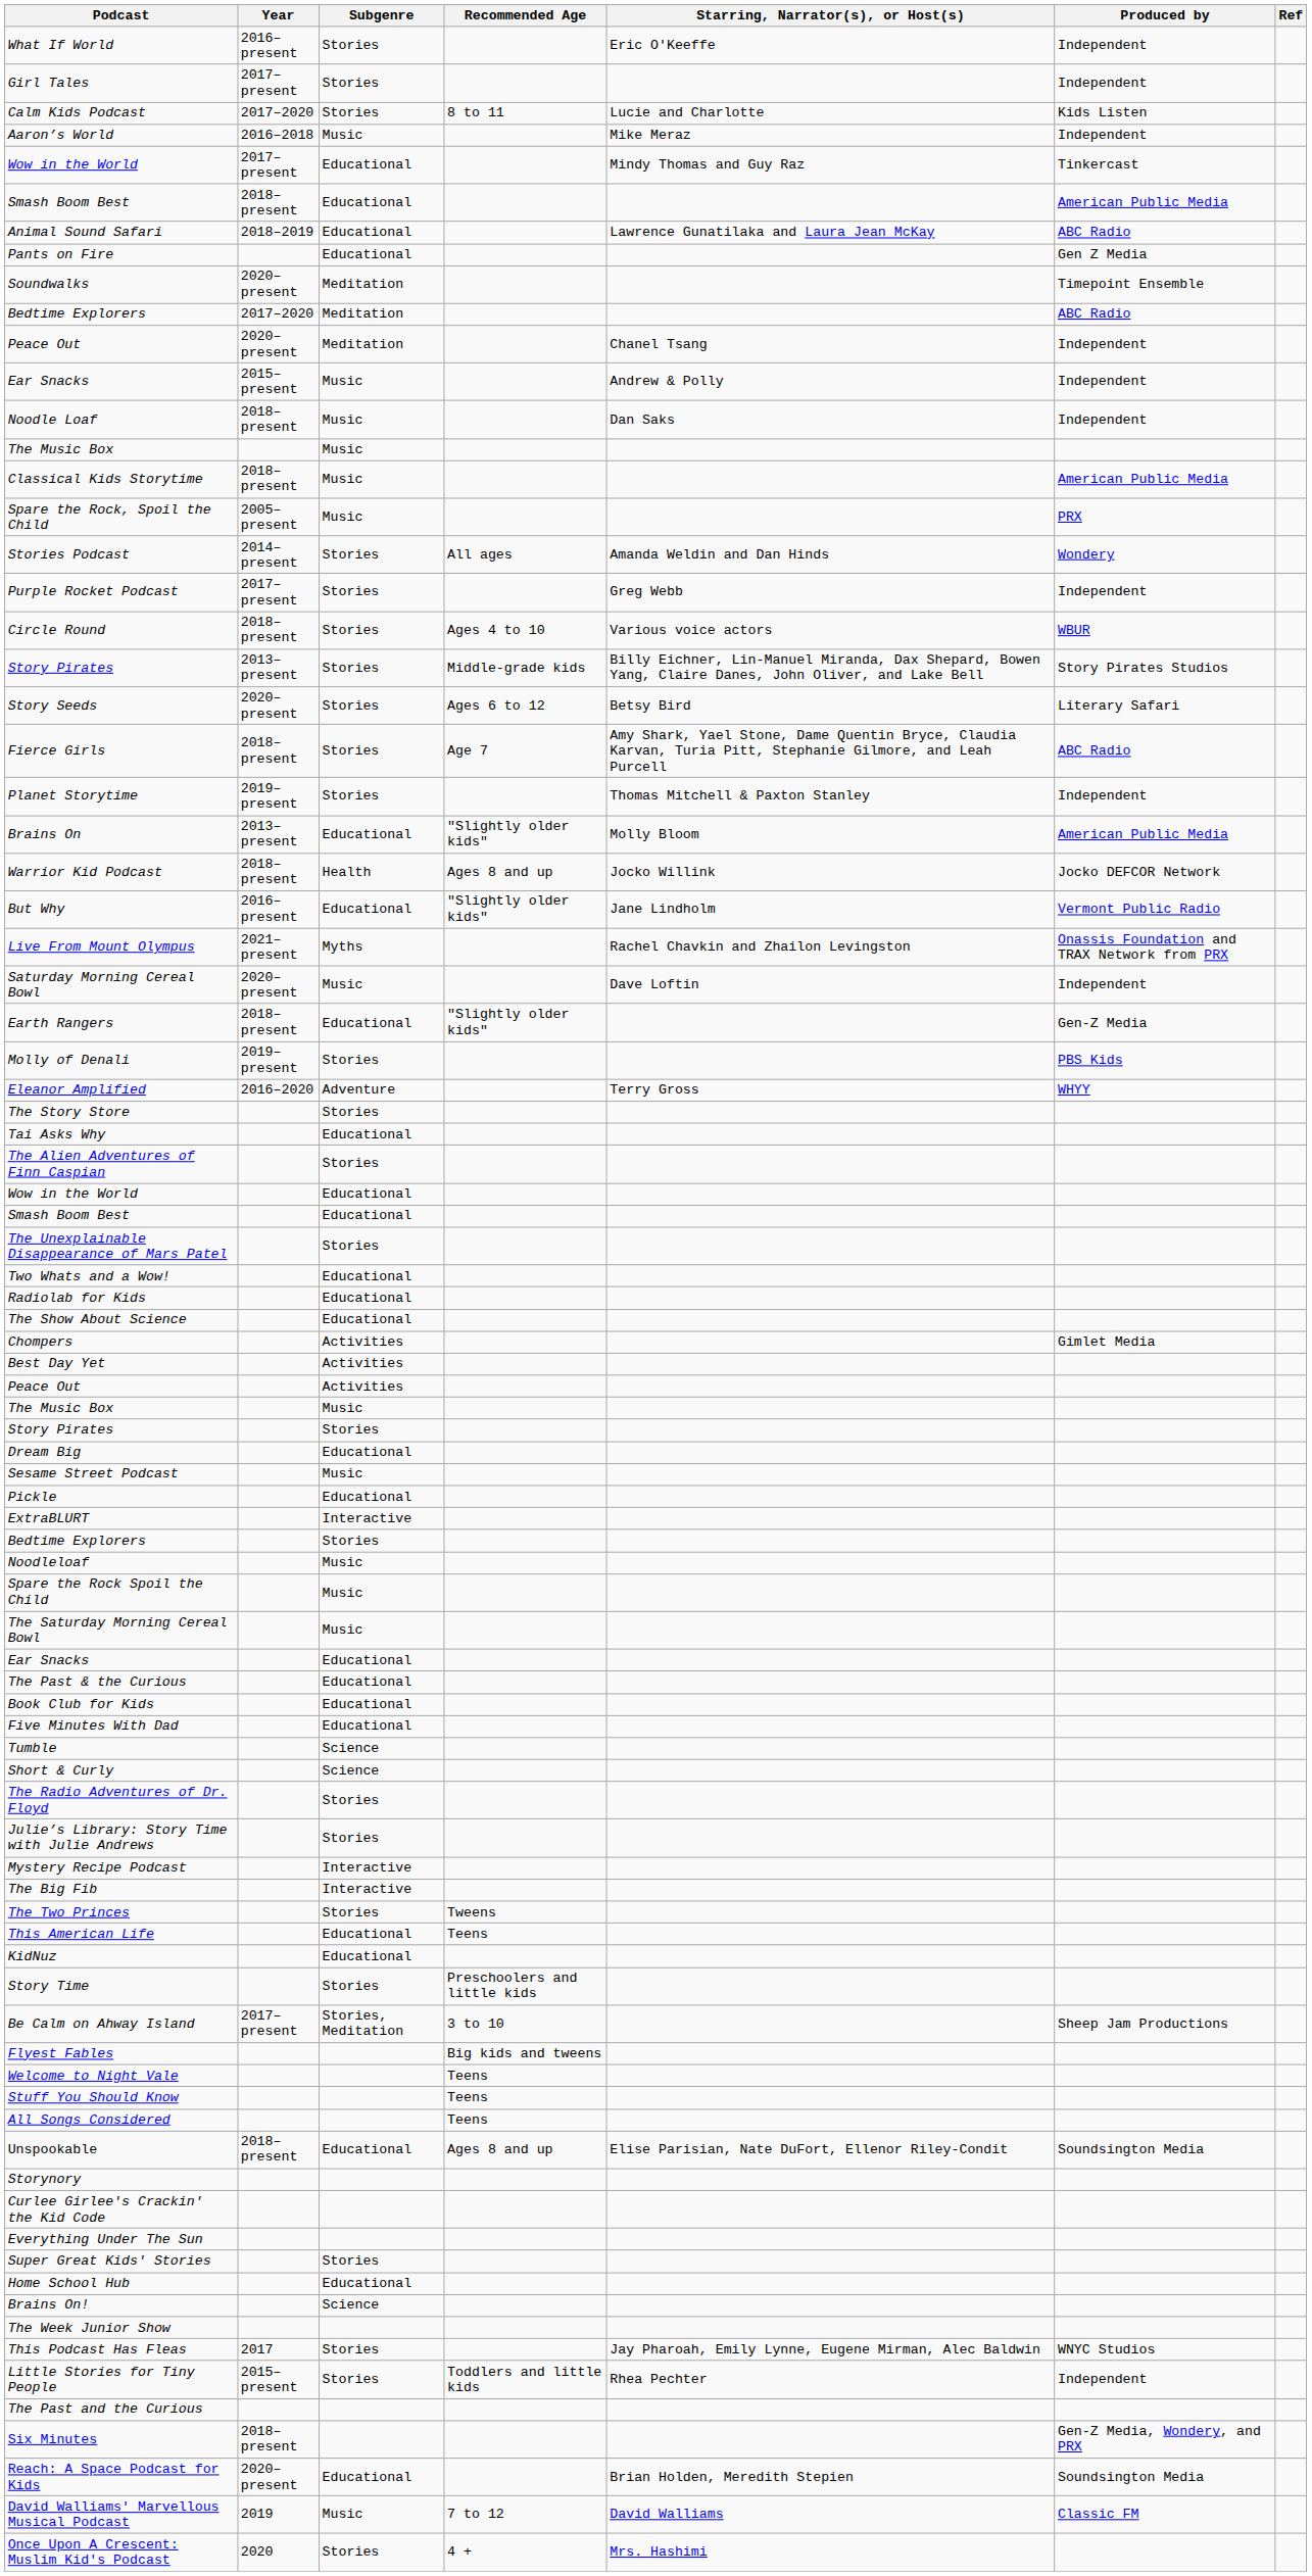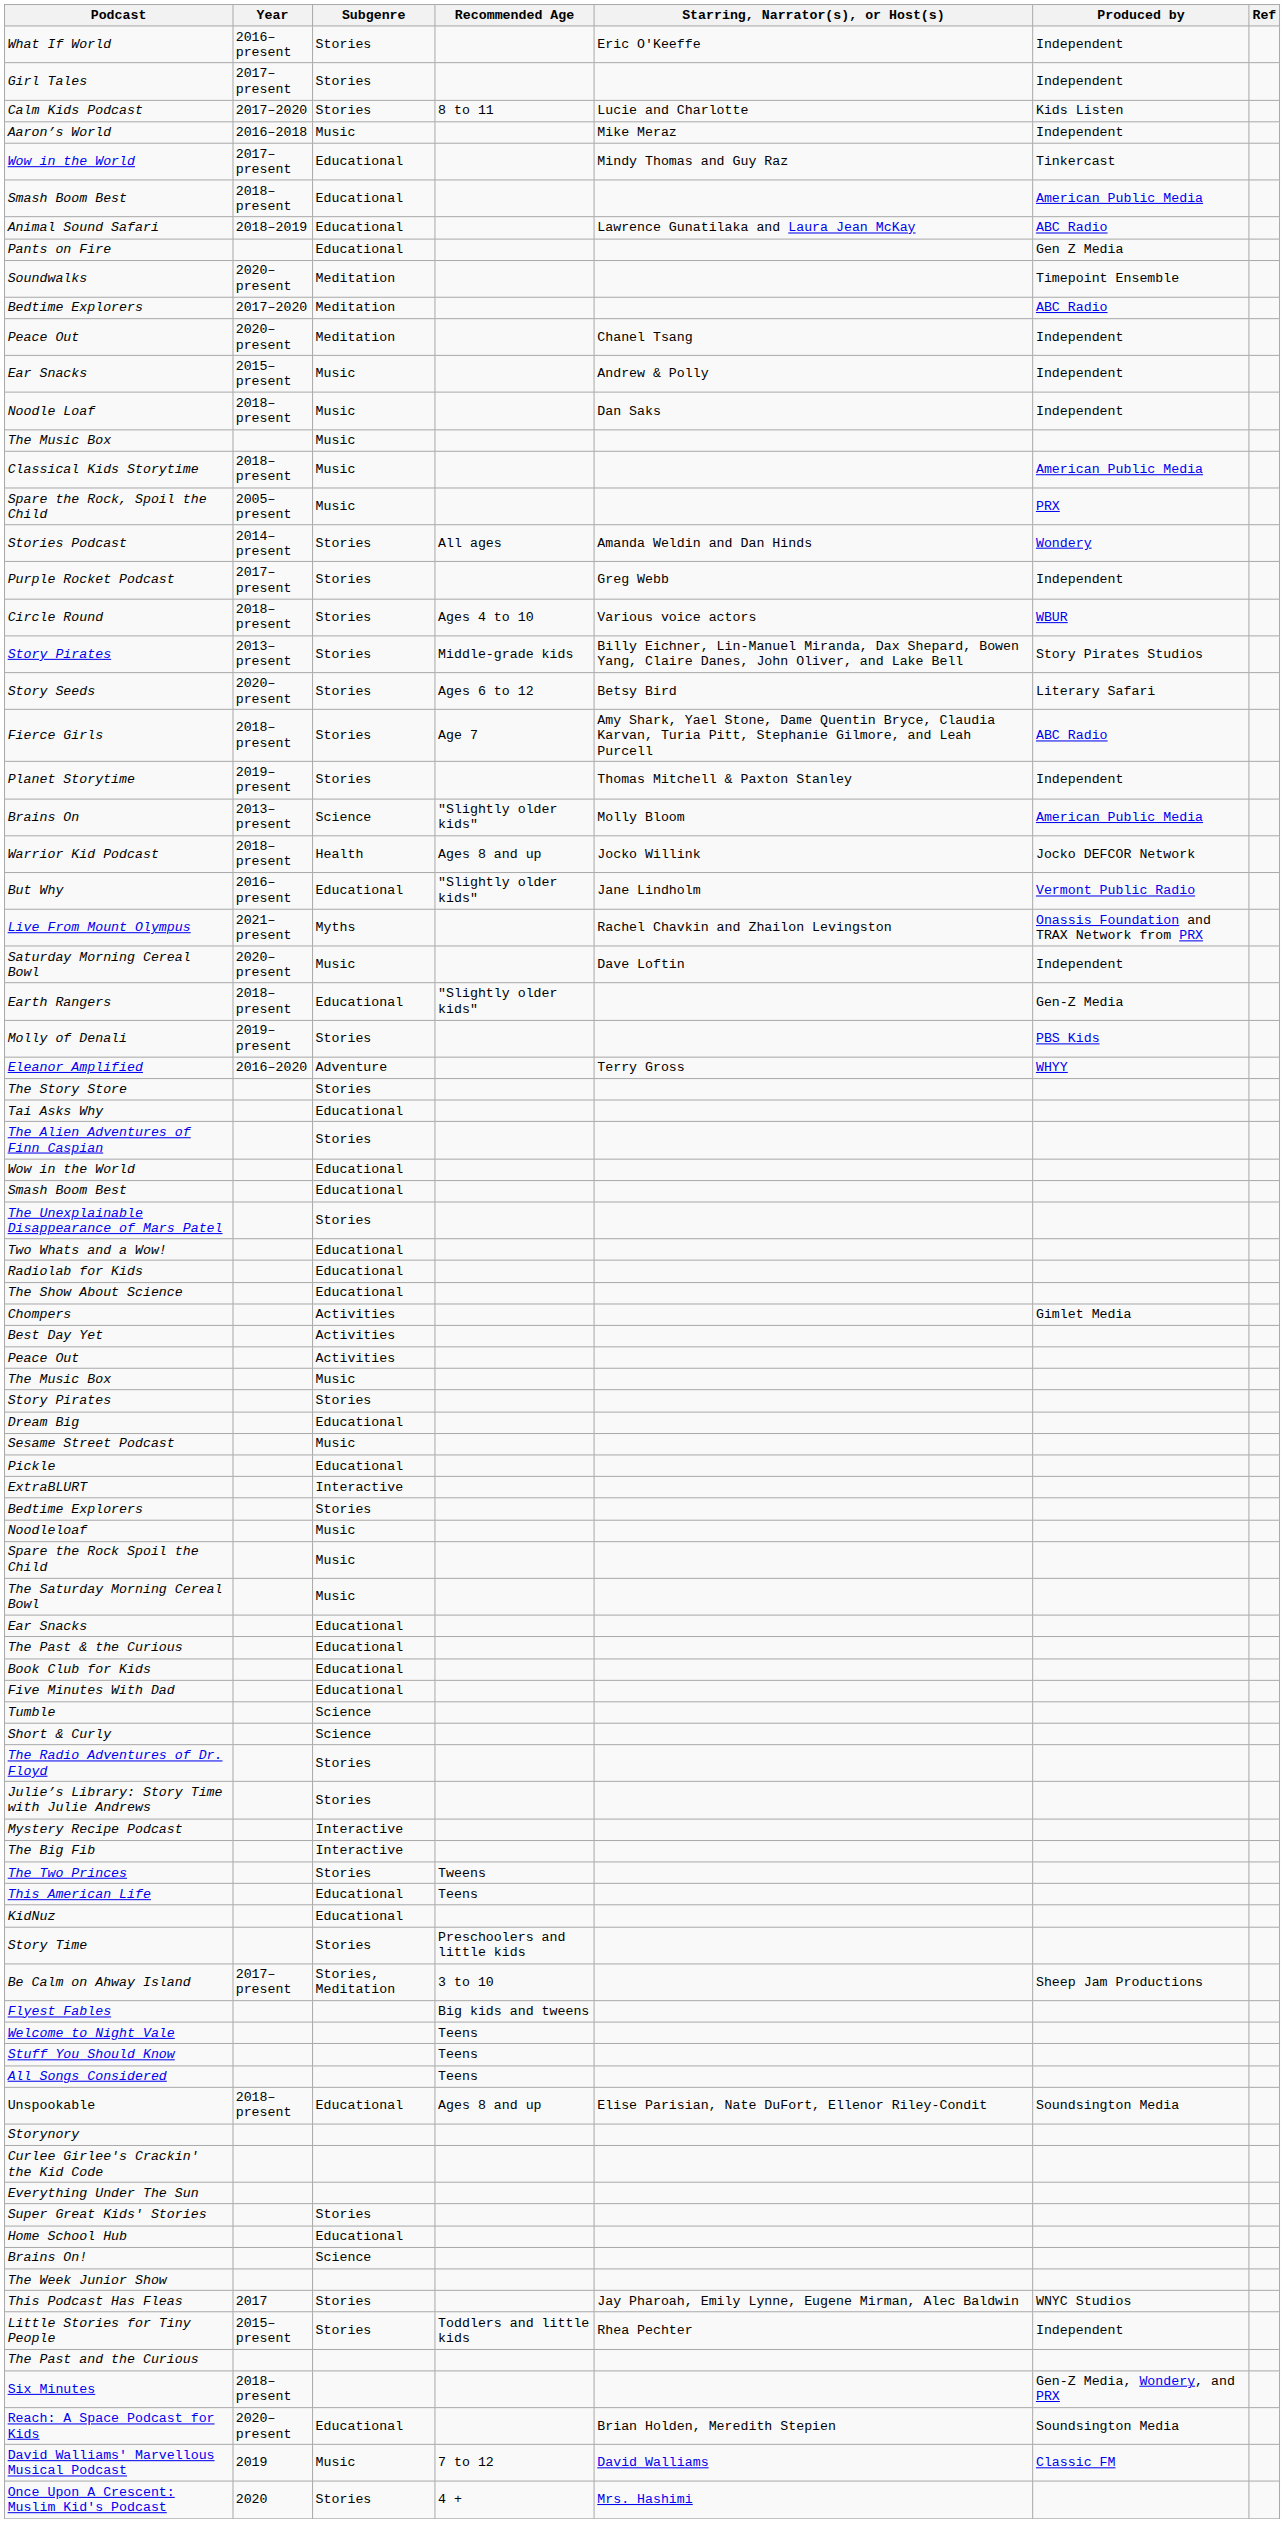Brains On | Subgenre: Educational -> Science
